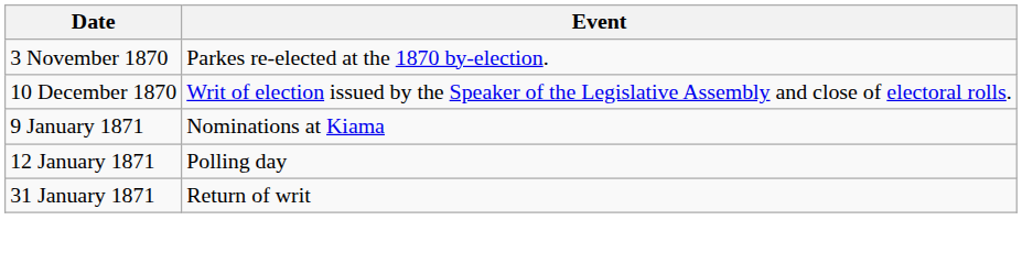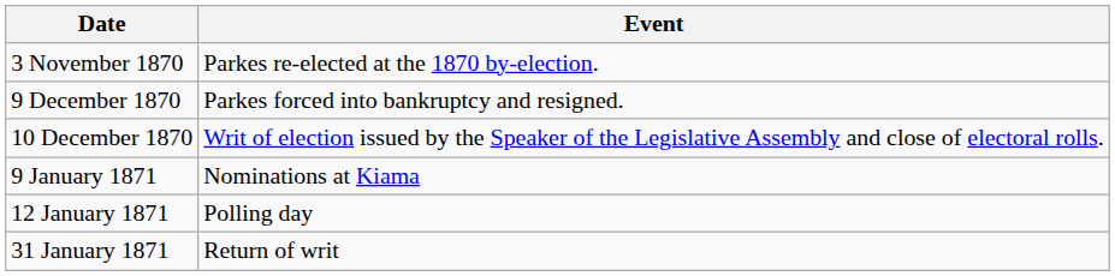+ row: 9 December 1870 | Parkes forced into bankruptcy and resigned.
